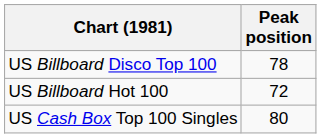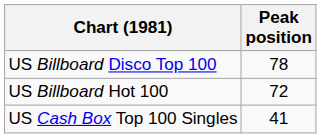US Cash Box Top 100 Singles | Peak position: 80 -> 41
